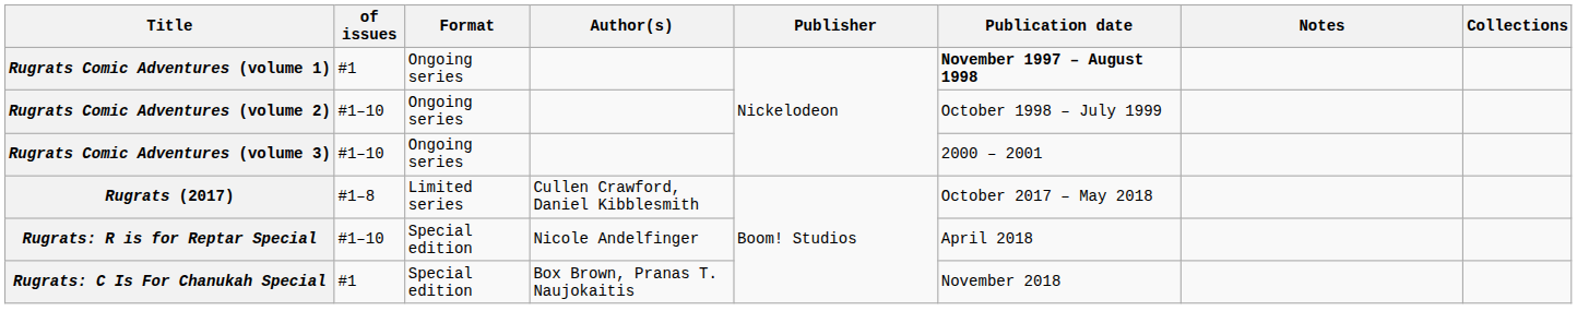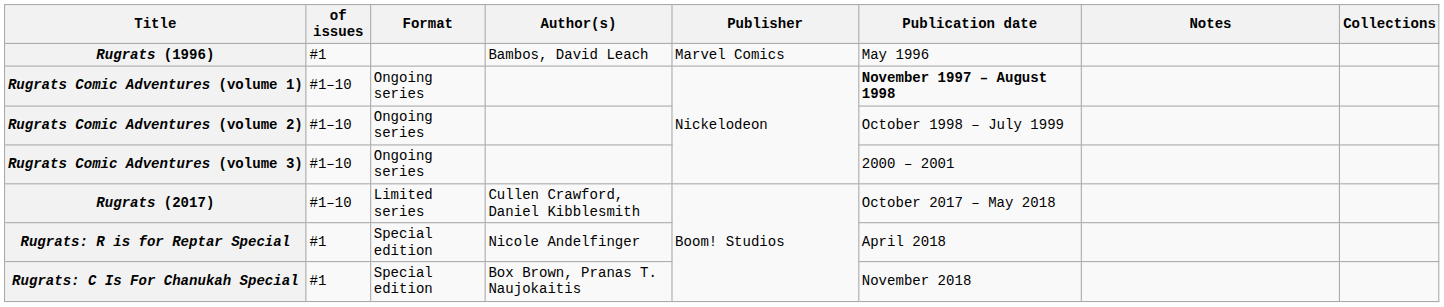+ row: Rugrats (1996) | #1 | Bambos, David Leach | Marvel Comics | May 1996
Rugrats Comic Adventures (volume 1) | of issues: #1 -> #1–10
Rugrats (2017) | of issues: #1–8 -> #1–10
Rugrats: R is for Reptar Special | of issues: #1–10 -> #1
